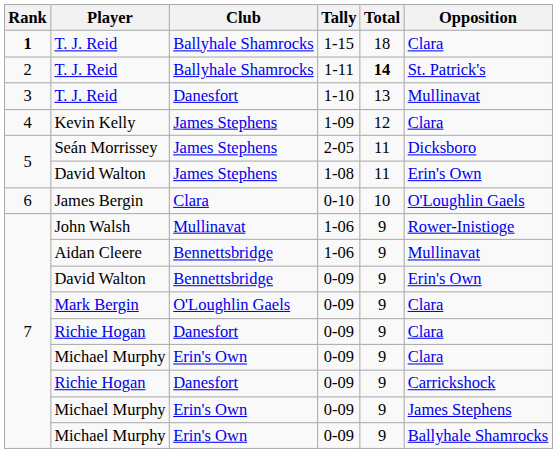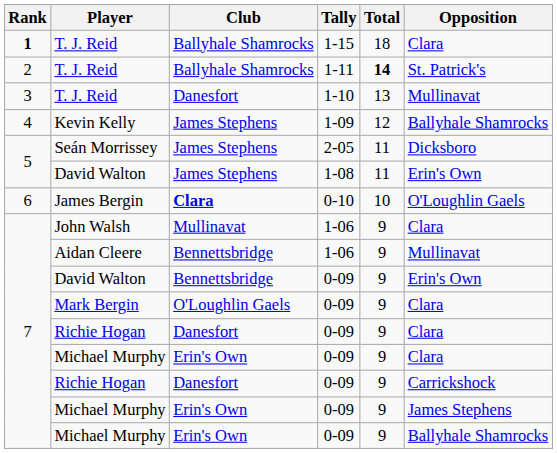Kevin Kelly | Opposition: Clara -> Ballyhale Shamrocks
James Bergin | Club: normal -> bold
John Walsh | Opposition: Rower-Inistioge -> Clara
